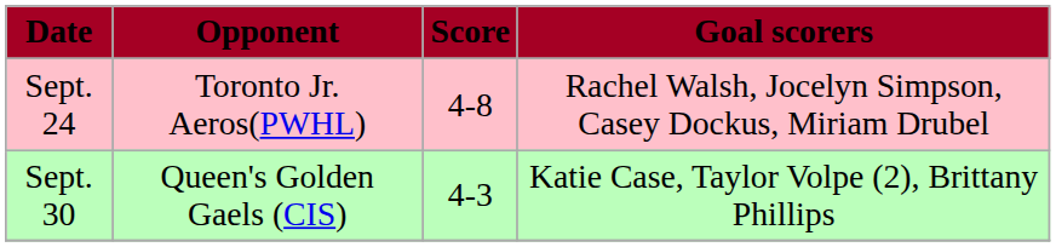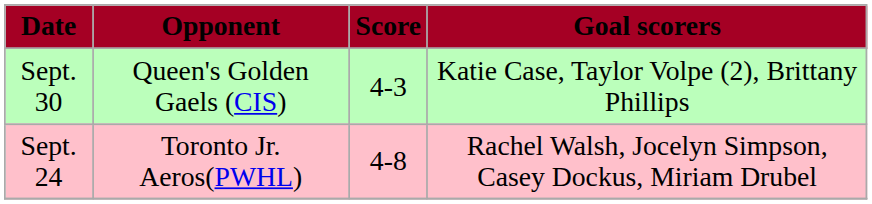rows swapped: Sept. 24 <-> Sept. 30
